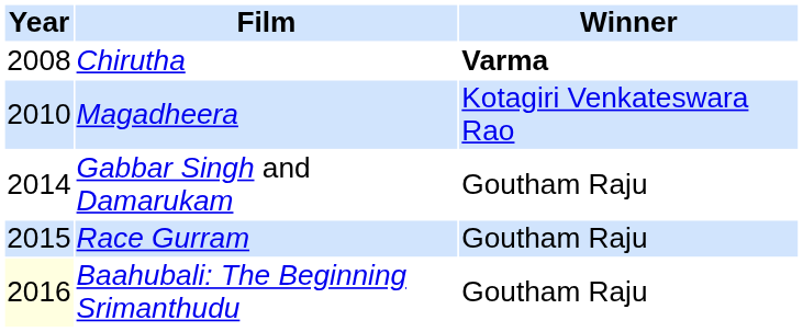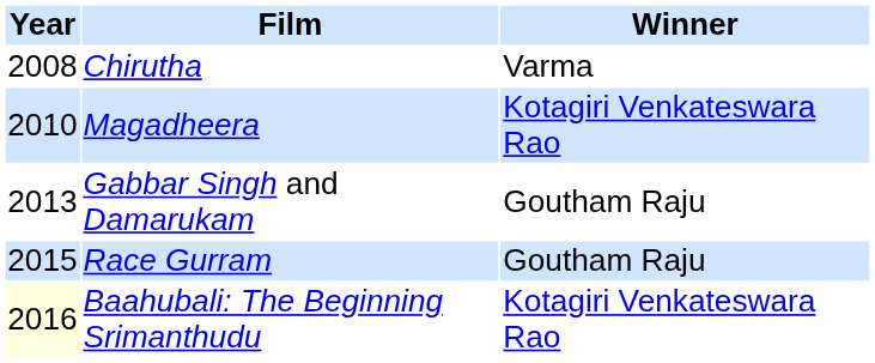Chirutha | Winner: bold -> normal
Gabbar Singh and Damarukam | Year: 2014 -> 2013
Baahubali: The Beginning Srimanthudu | Winner: Goutham Raju -> Kotagiri Venkateswara Rao
